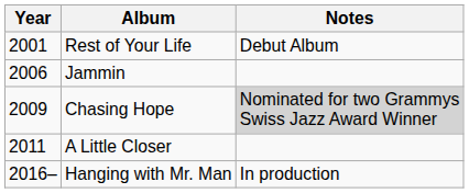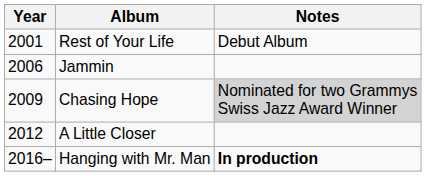A Little Closer | Year: 2011 -> 2012
Hanging with Mr. Man | Notes: normal -> bold
